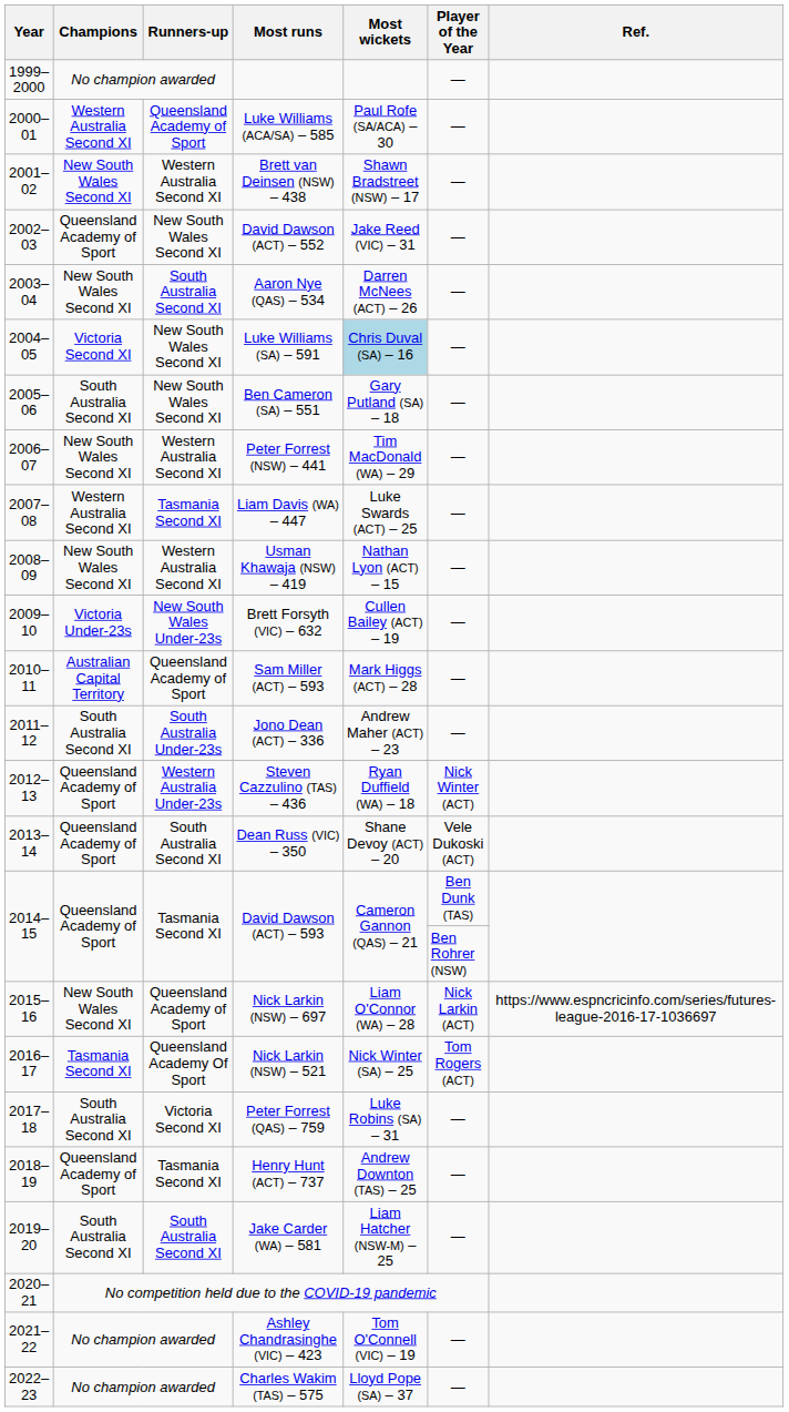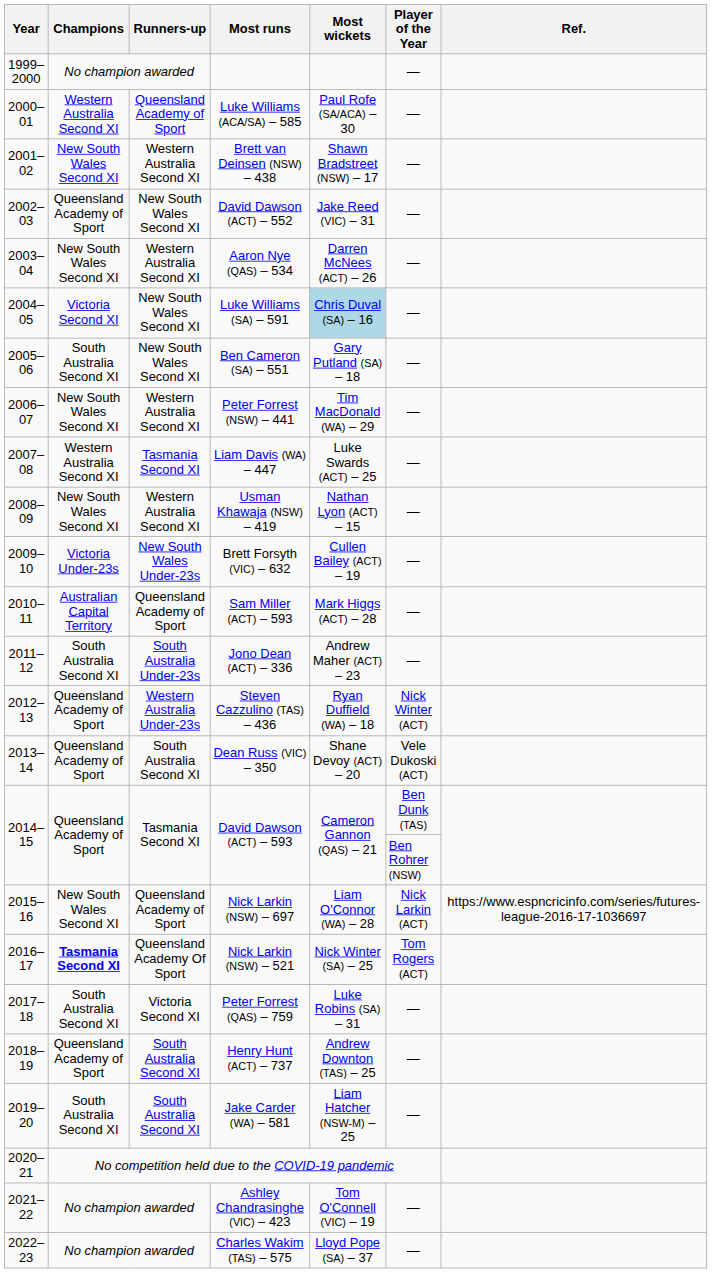Aaron Nye (QAS) – 534 | Runners-up: South Australia Second XI -> Western Australia Second XI
Nick Larkin (NSW) – 521 | Champions: normal -> bold
Henry Hunt (ACT) – 737 | Runners-up: Tasmania Second XI -> South Australia Second XI
